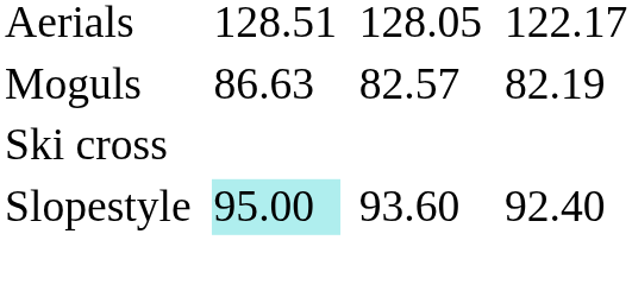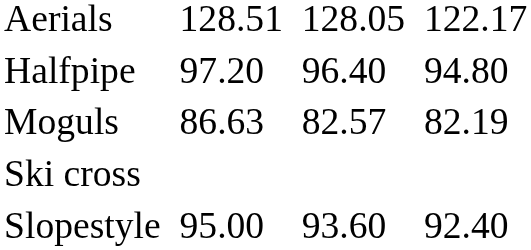+ row: Halfpipe | 97.20 | 96.40 | 94.80
Slopestyle | column 3: paleturquoise background -> no background
